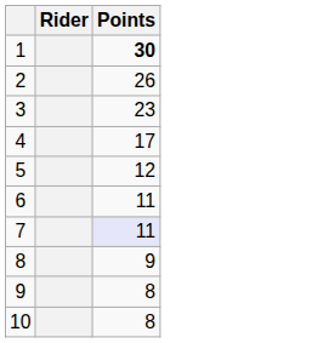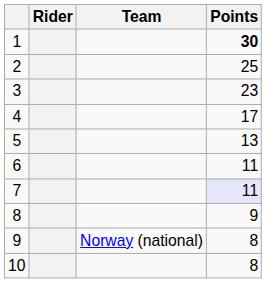+ column: Team | Norway (national)
2 | Points: 26 -> 25
5 | Points: 12 -> 13
